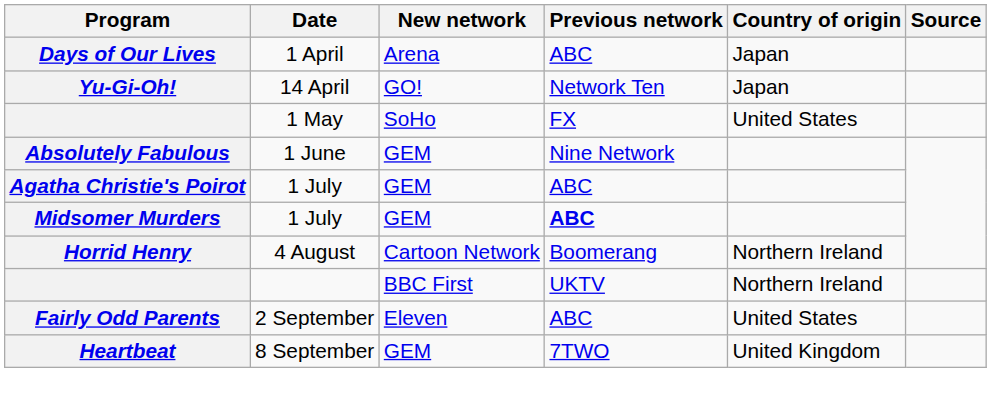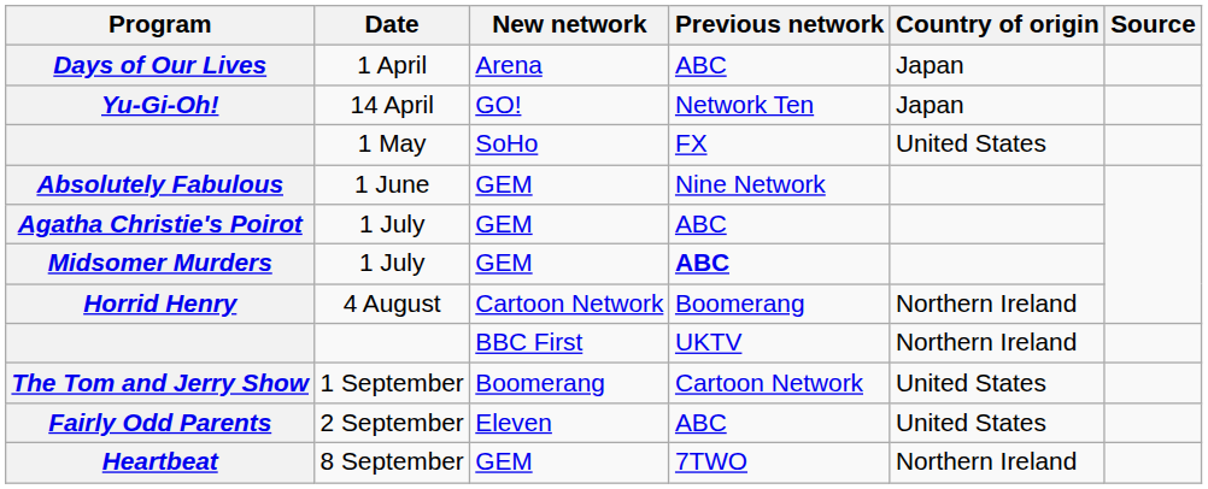+ row: The Tom and Jerry Show | 1 September | Boomerang | Cartoon Network | United States
Heartbeat | Country of origin: United Kingdom -> Northern Ireland
